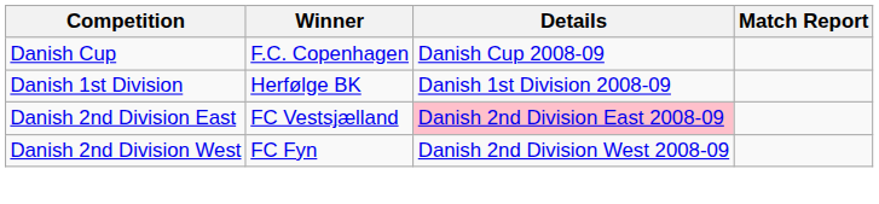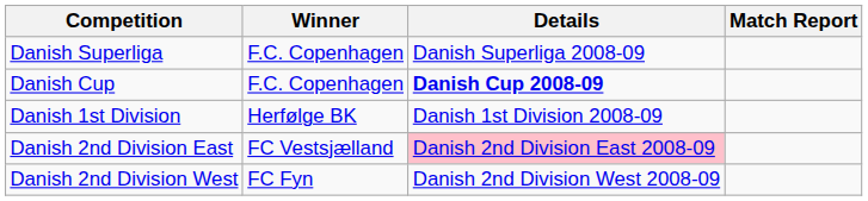+ row: Danish Superliga | F.C. Copenhagen | Danish Superliga 2008-09
Danish Cup | Details: normal -> bold
